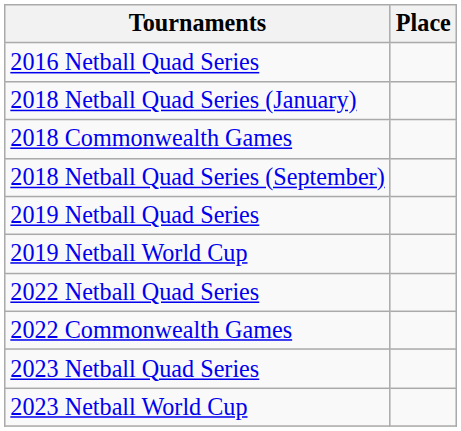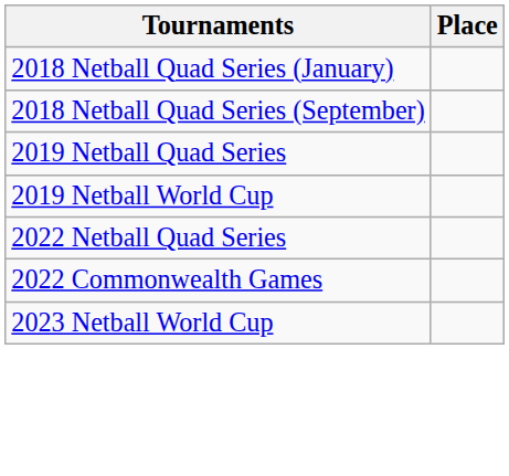- row: 2016 Netball Quad Series
- row: 2018 Commonwealth Games
- row: 2023 Netball Quad Series
